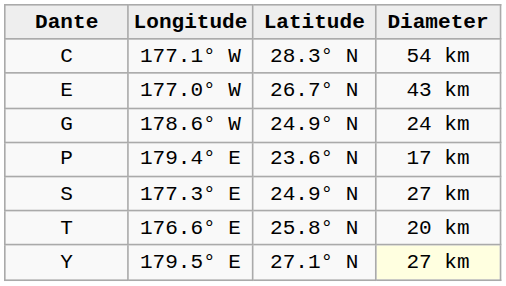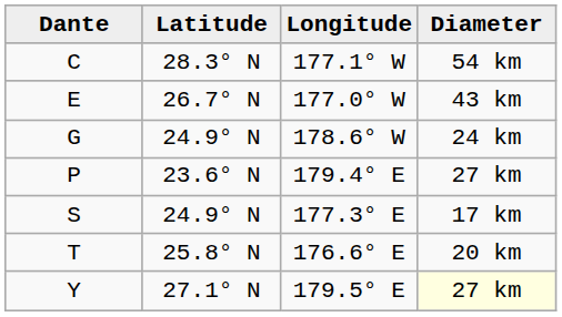columns swapped: Latitude <-> Longitude
P | Diameter: 17 km -> 27 km
S | Diameter: 27 km -> 17 km
